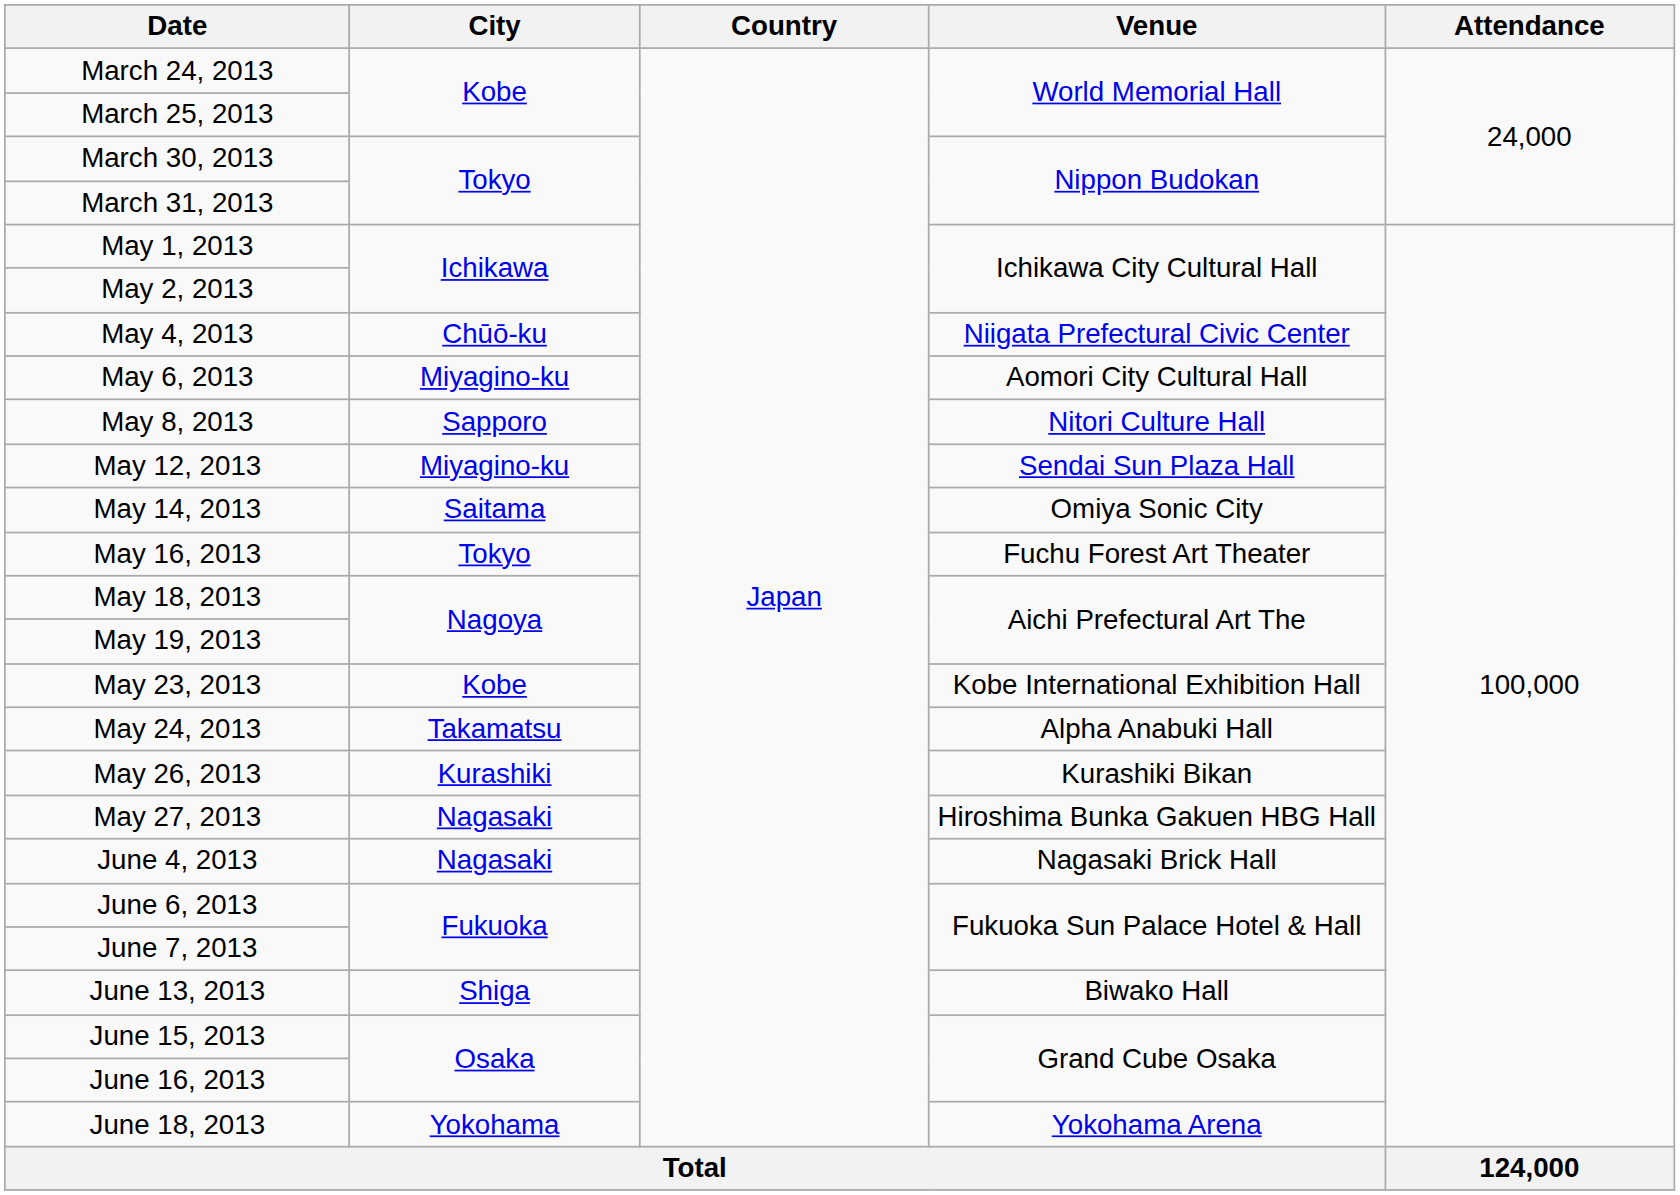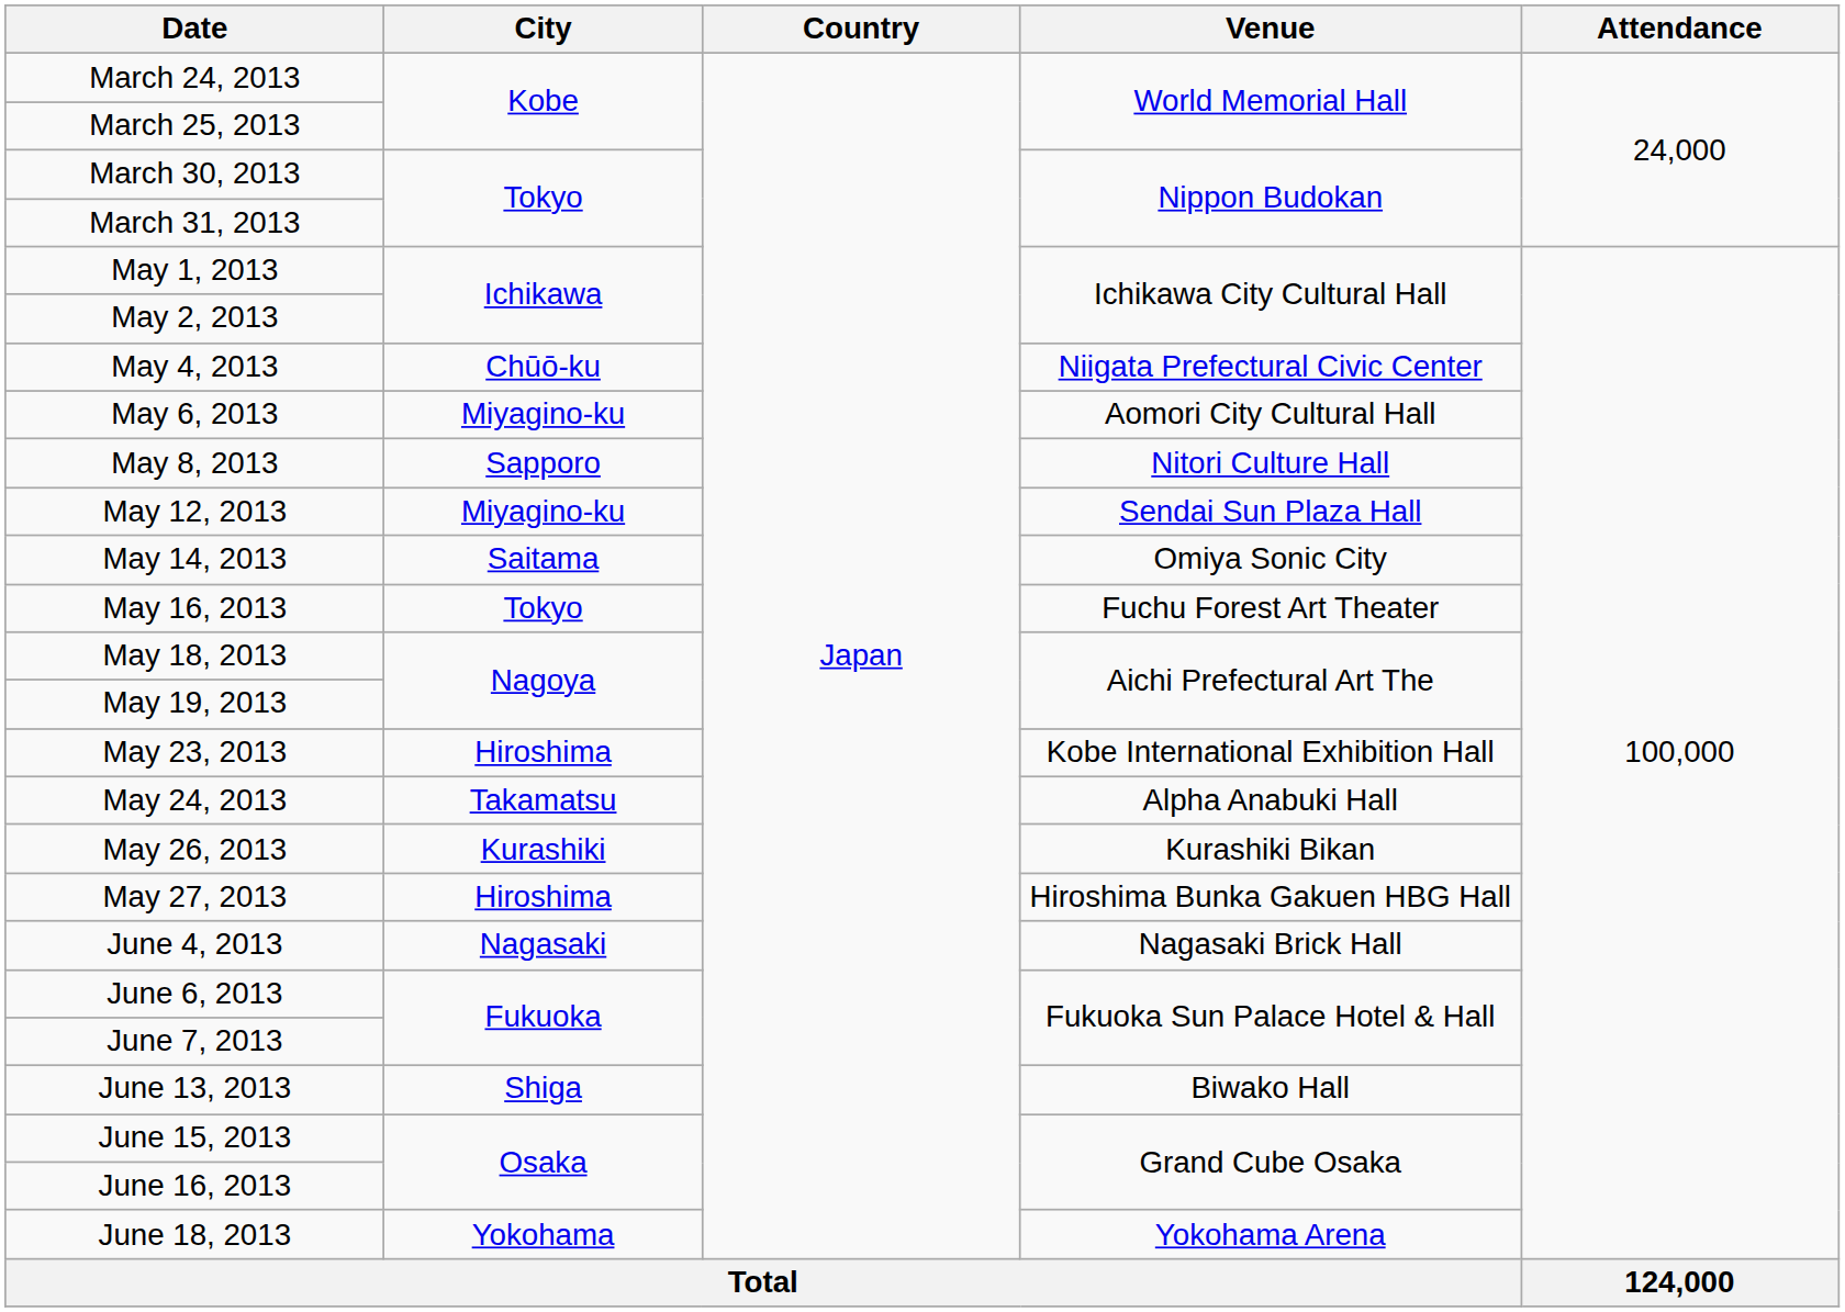May 23, 2013 | City: Kobe -> Hiroshima
May 27, 2013 | City: Nagasaki -> Hiroshima
